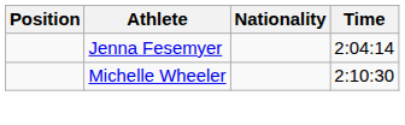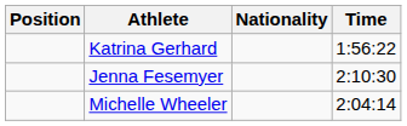+ row: Katrina Gerhard | 1:56:22
Jenna Fesemyer | Time: 2:04:14 -> 2:10:30
Michelle Wheeler | Time: 2:10:30 -> 2:04:14
